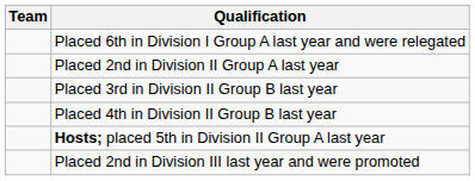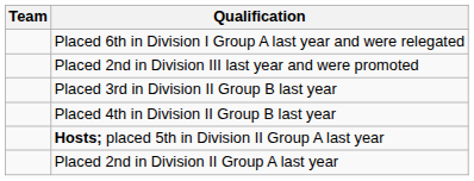rows swapped: Placed 2nd in Division II Group A last year <-> Placed 2nd in Division III last year and were promoted
